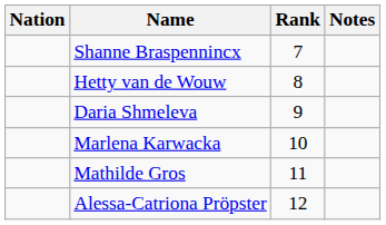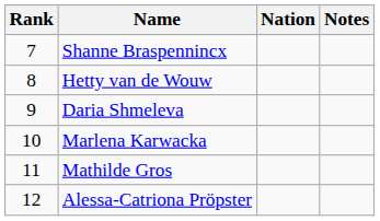columns swapped: Rank <-> Nation
